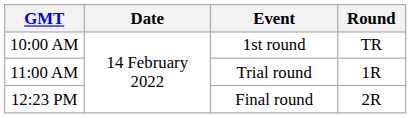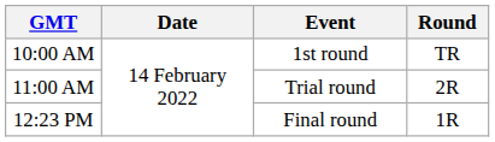11:00 AM | Round: 1R -> 2R
12:23 PM | Round: 2R -> 1R
